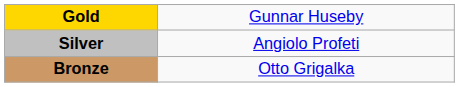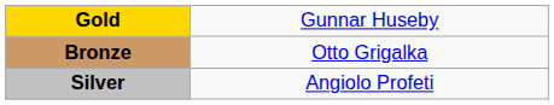rows swapped: Silver <-> Bronze
